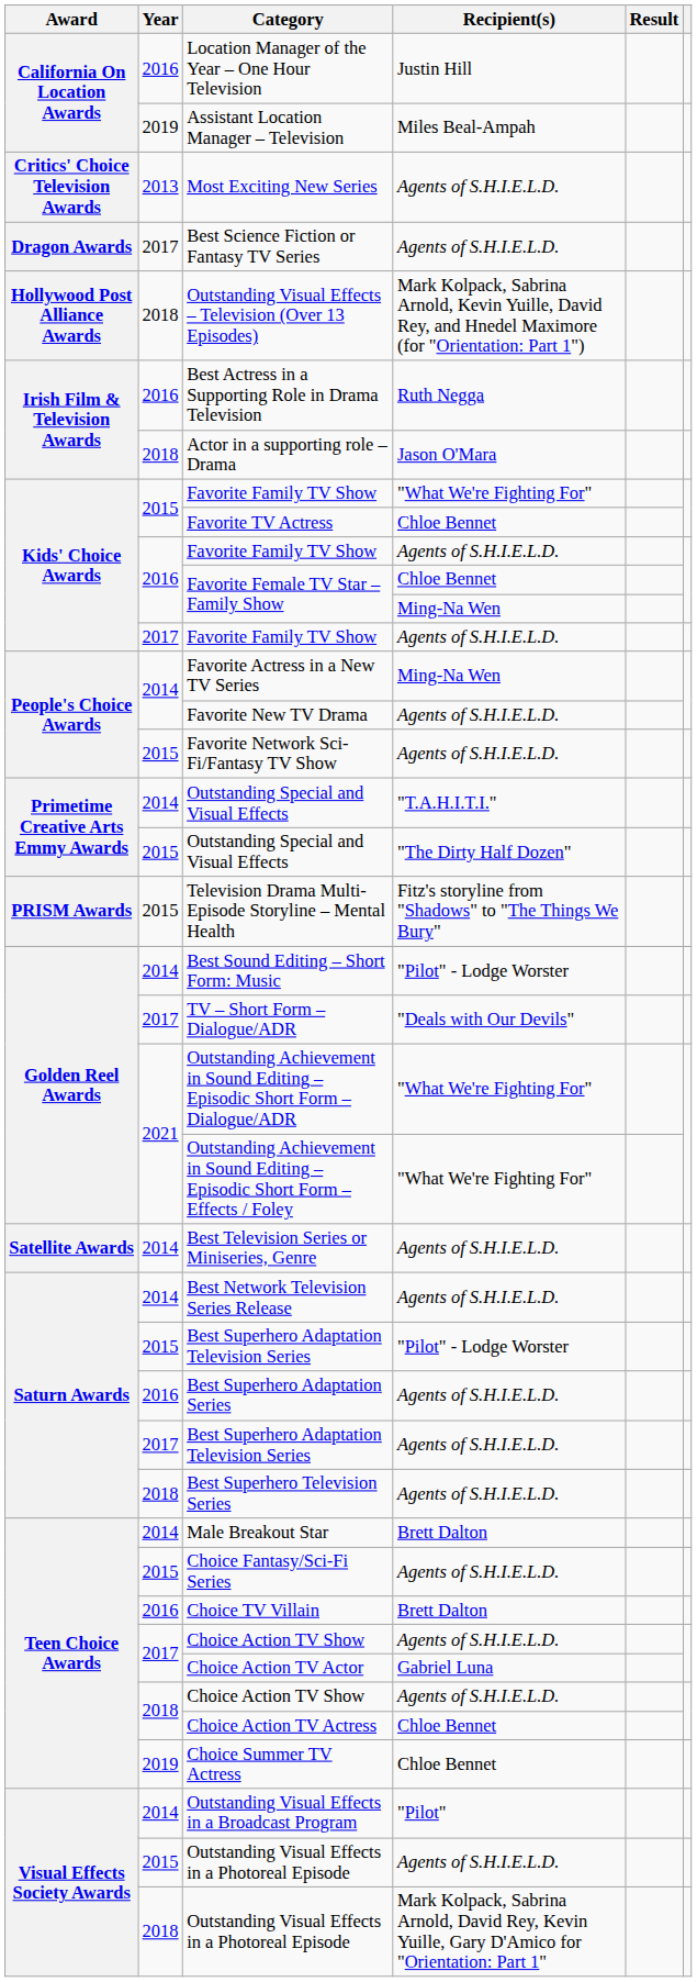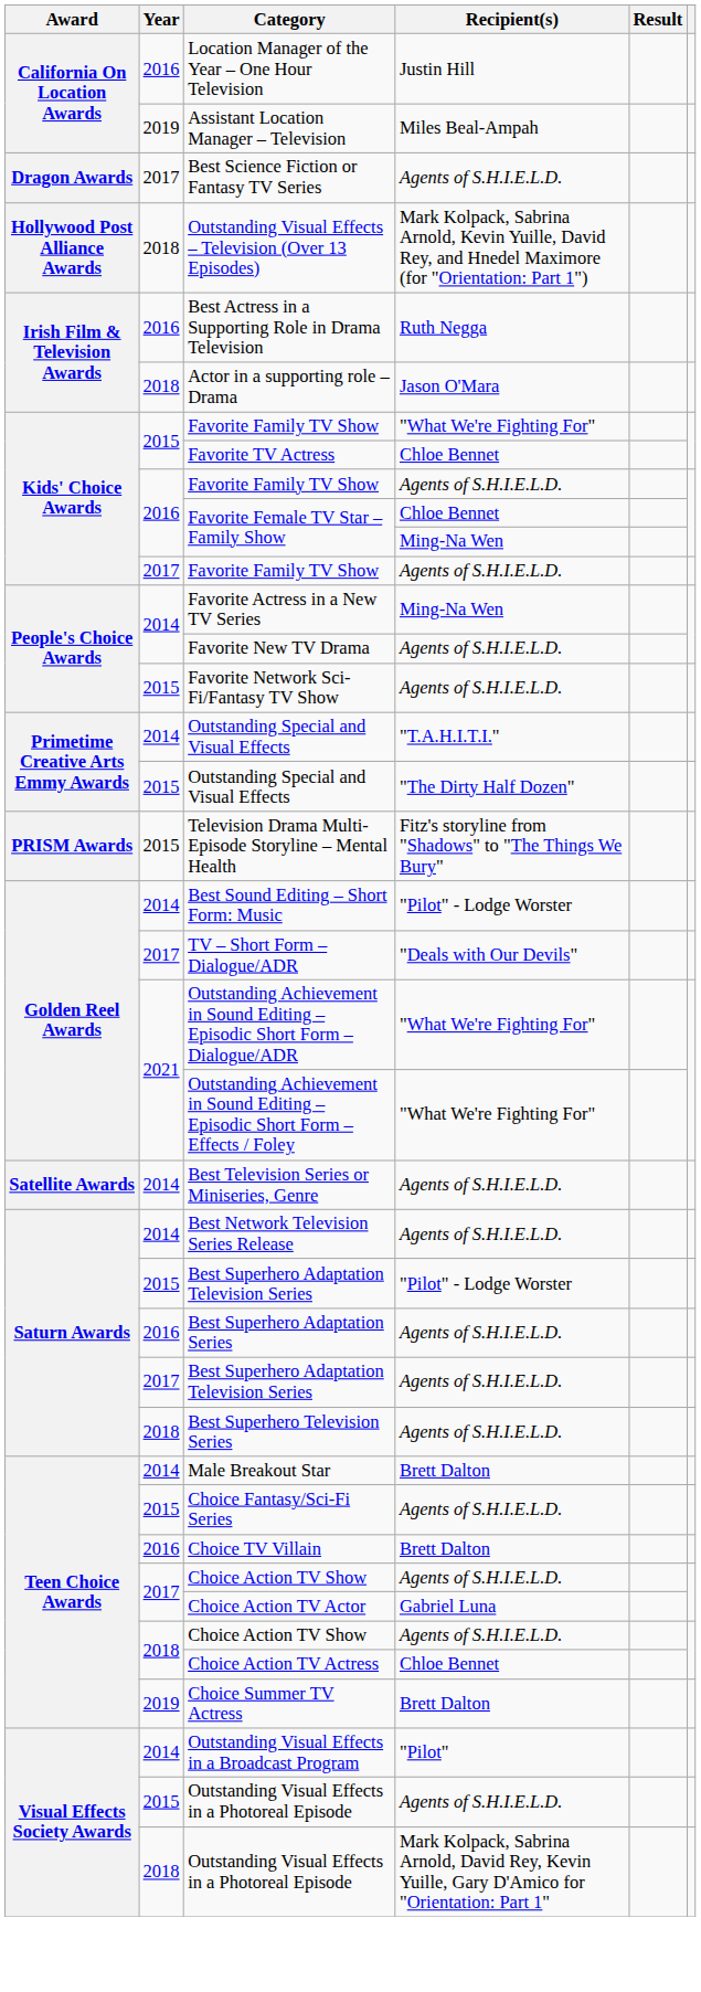- row: Critics' Choice Television Awards | 2013 | Most Exciting New Series | Agents of S.H.I.E.L.D.
Choice Summer TV Actress | Recipient(s): Chloe Bennet -> Brett Dalton
